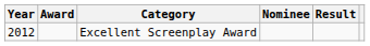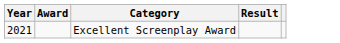- column: Nominee
Excellent Screenplay Award | Year: 2012 -> 2021
